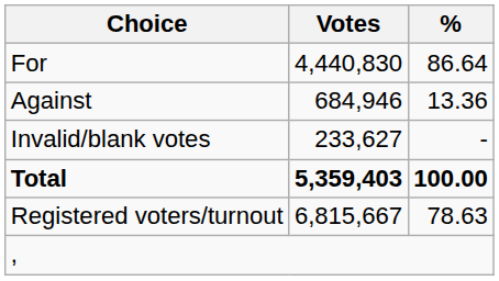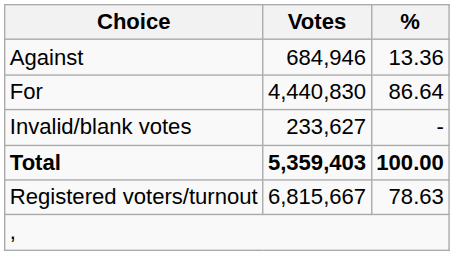rows swapped: For <-> Against
